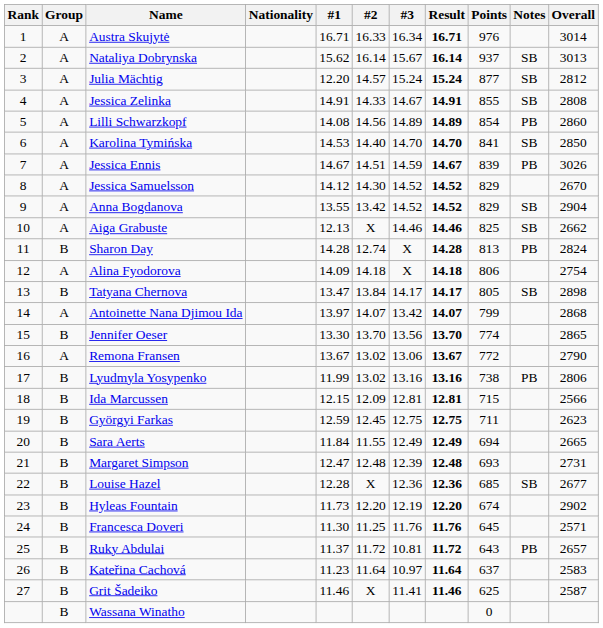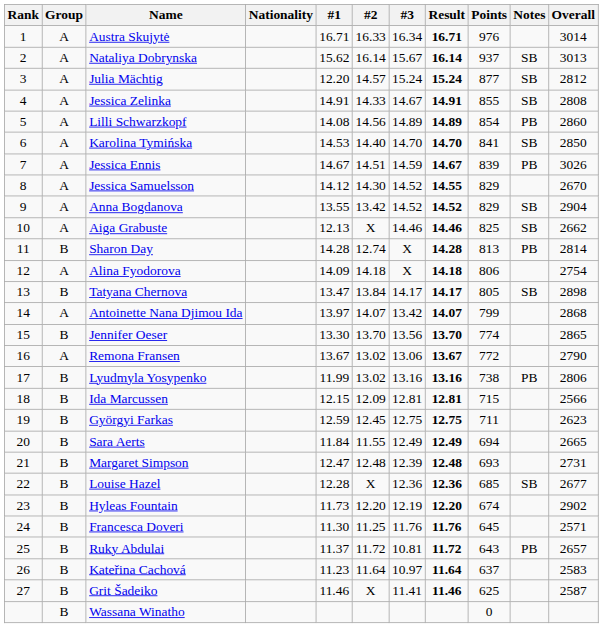Jessica Samuelsson | Result: 14.52 -> 14.55
Sharon Day | Overall: 2824 -> 2814
